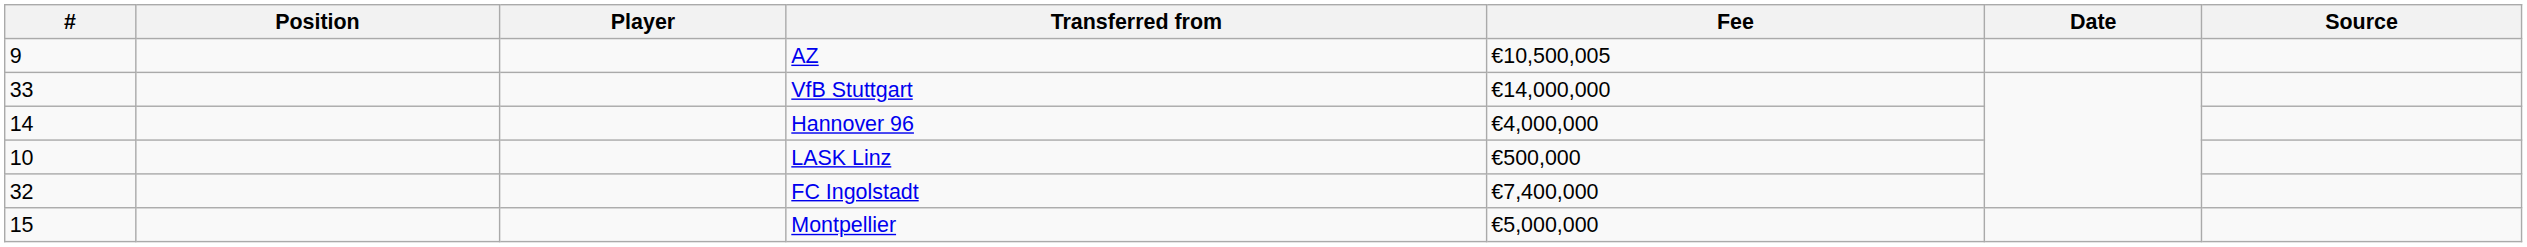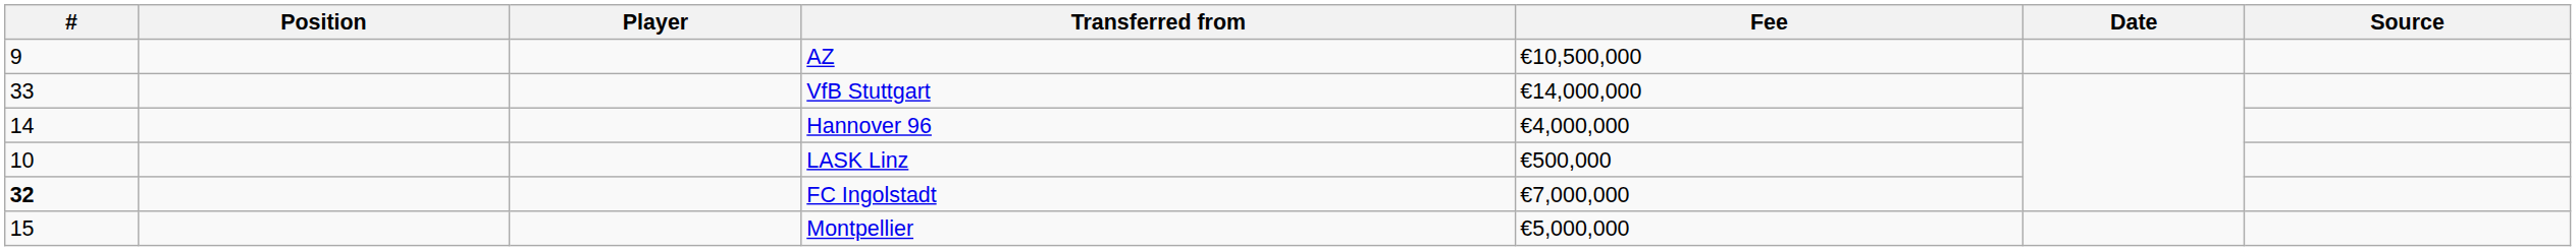AZ | Fee: €10,500,005 -> €10,500,000
FC Ingolstadt | #: normal -> bold
FC Ingolstadt | Fee: €7,400,000 -> €7,000,000
